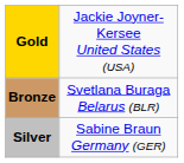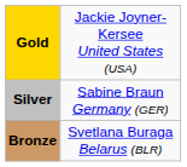rows swapped: Silver <-> Bronze
